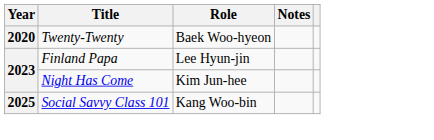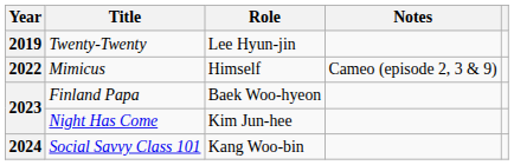Twenty-Twenty | Year: 2020 -> 2019
Twenty-Twenty | Role: Baek Woo-hyeon -> Lee Hyun-jin
+ row: 2022 | Mimicus | Himself | Cameo (episode 2, 3 & 9)
Finland Papa | Role: Lee Hyun-jin -> Baek Woo-hyeon
Social Savvy Class 101 | Year: 2025 -> 2024
